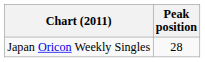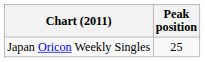Japan Oricon Weekly Singles | Peak position: 28 -> 25
